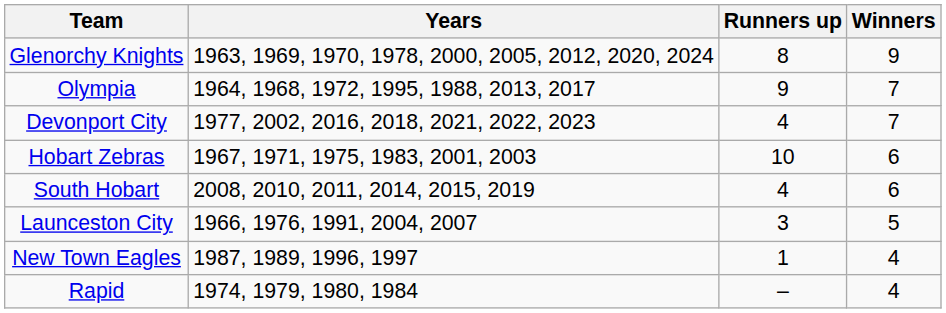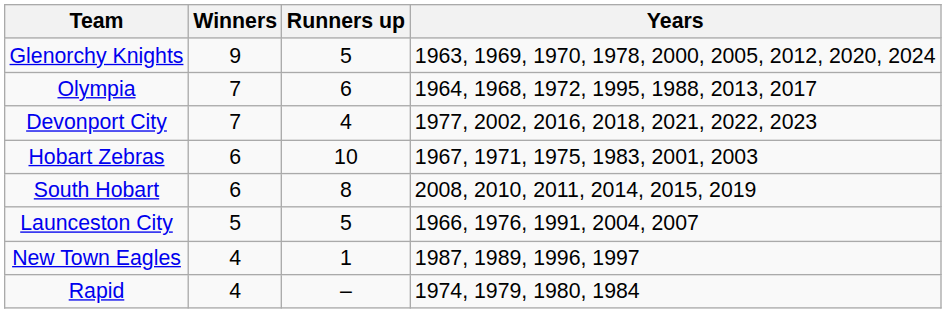columns swapped: Winners <-> Years
Glenorchy Knights | Runners up: 8 -> 5
Olympia | Runners up: 9 -> 6
South Hobart | Runners up: 4 -> 8
Launceston City | Runners up: 3 -> 5
